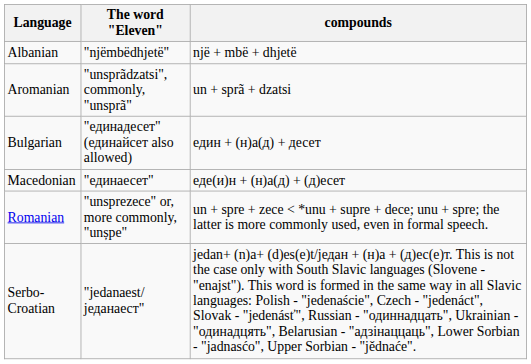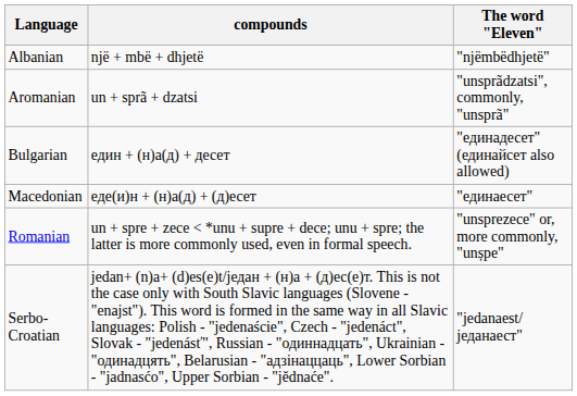columns swapped: The word "Eleven" <-> compounds
